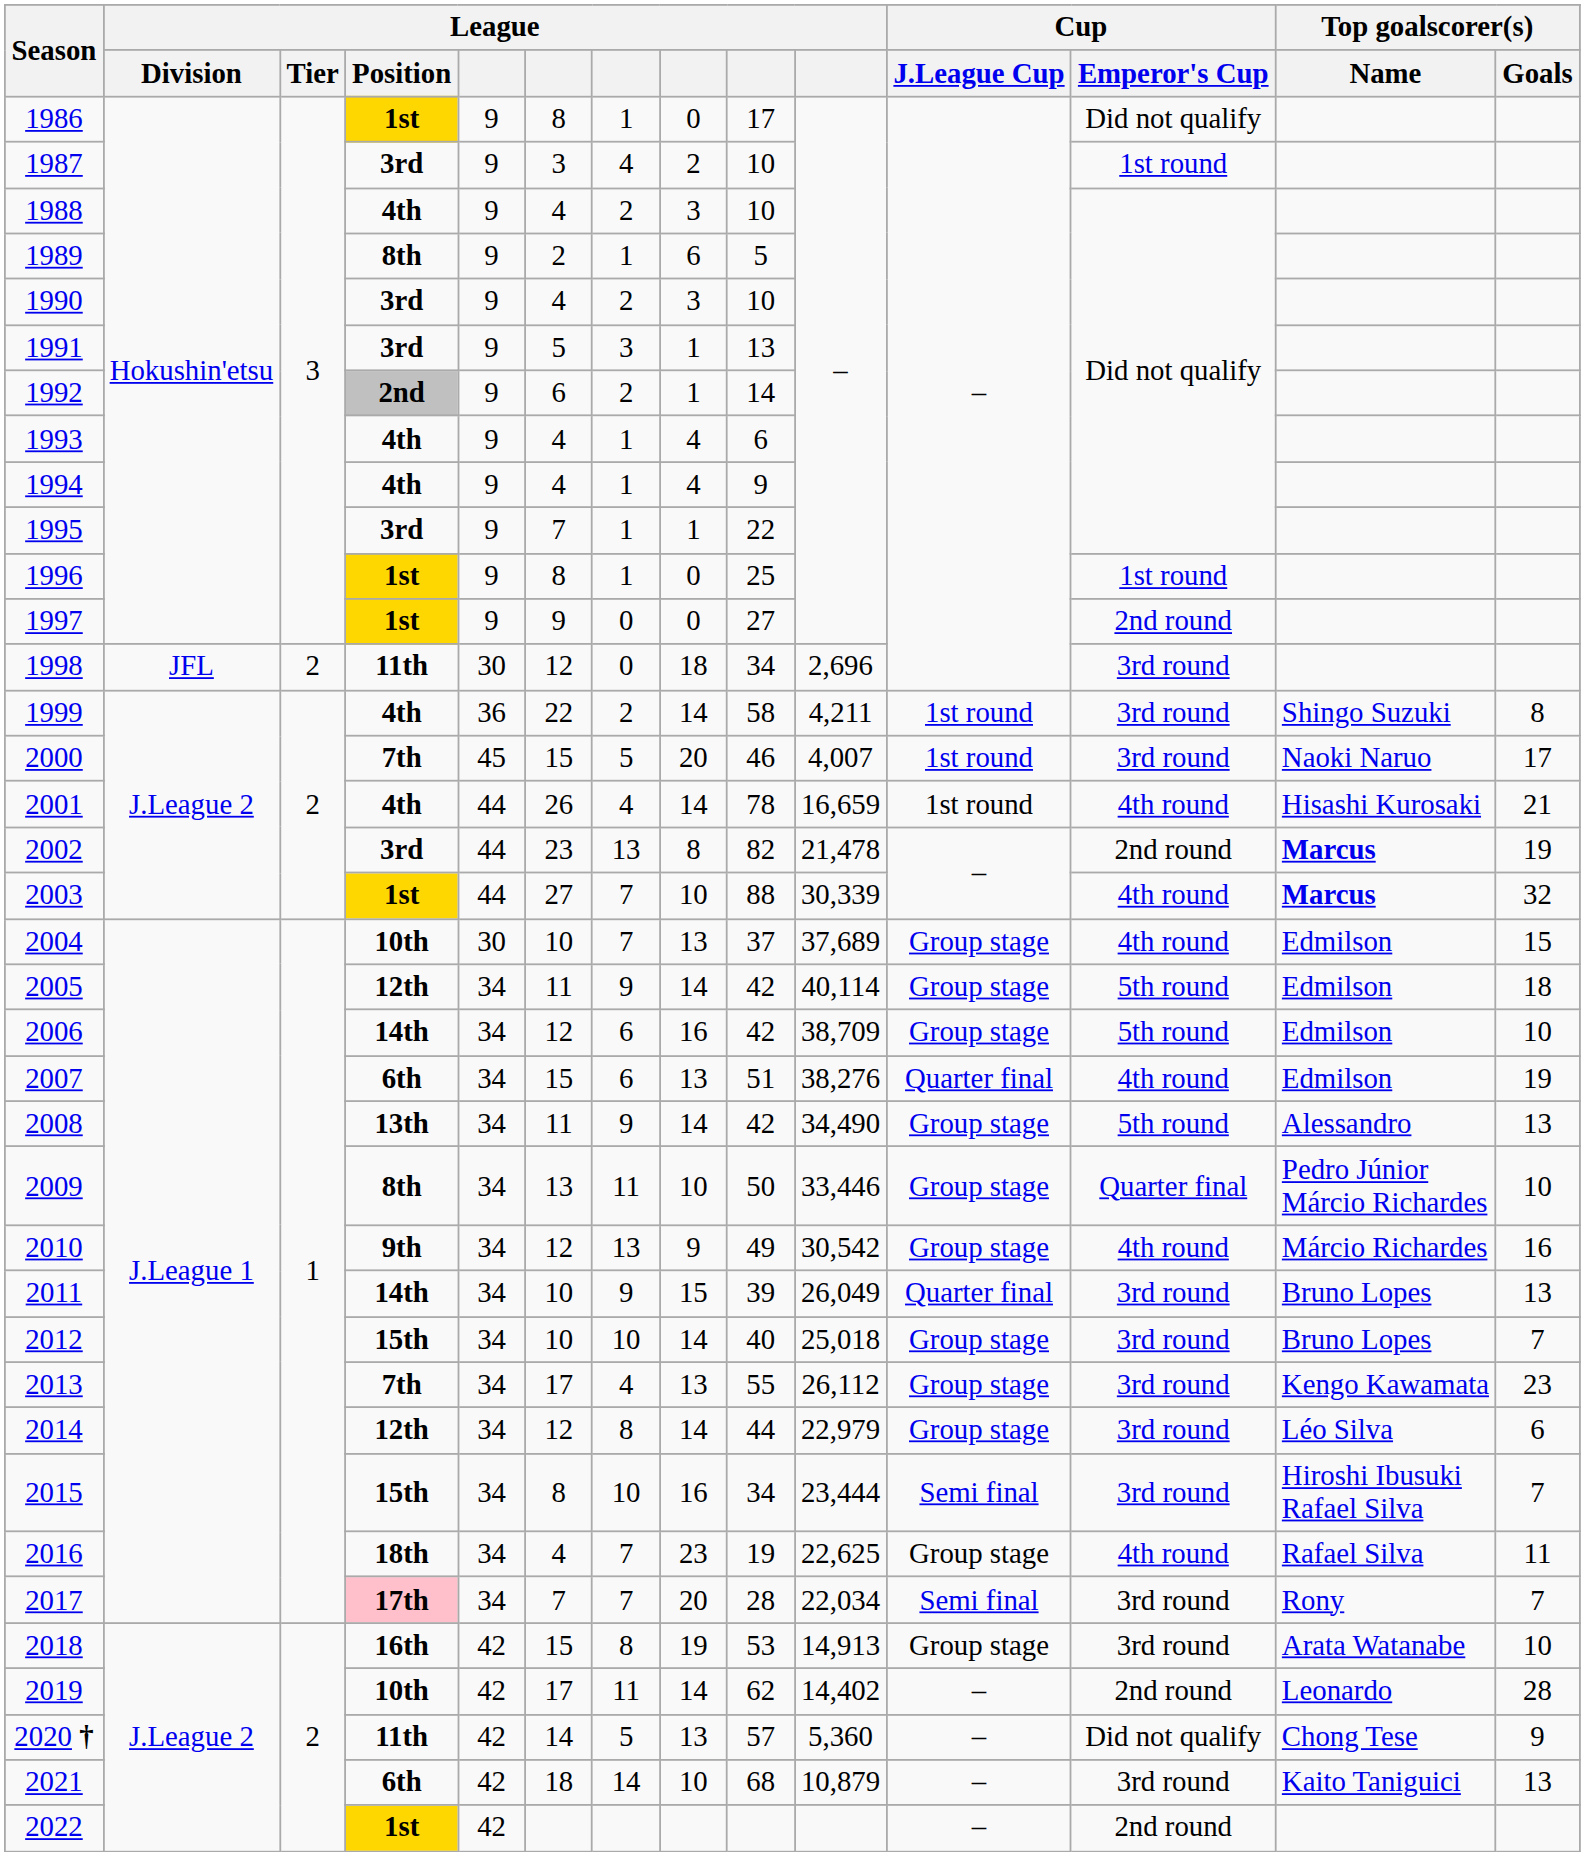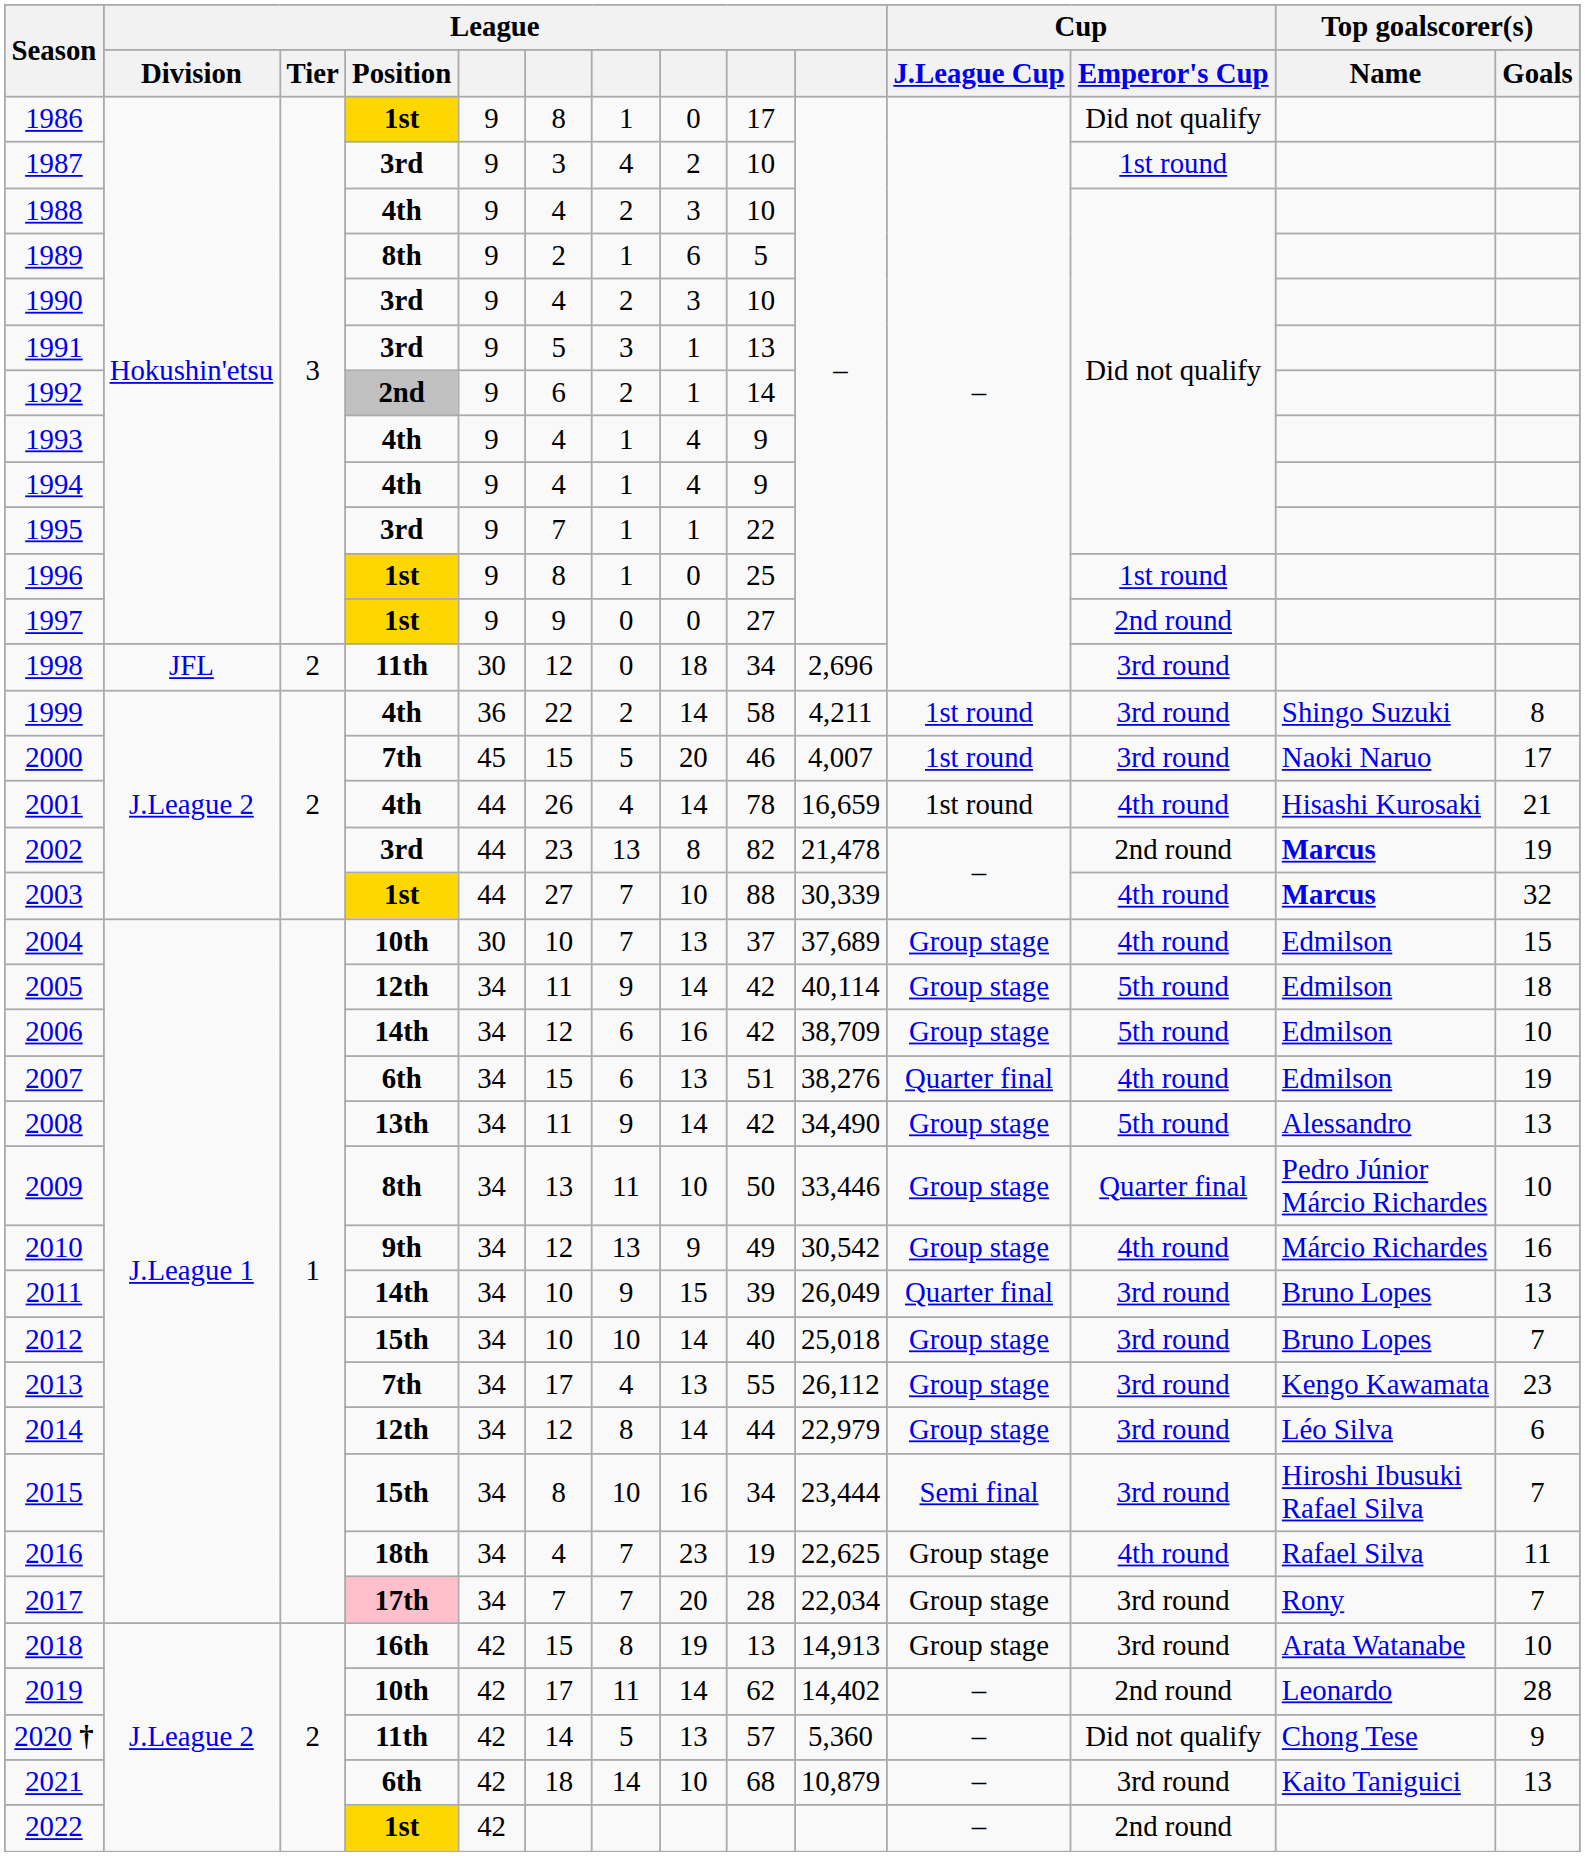1993 | column 9: 6 -> 9
2017 | Cup / J.League Cup: Semi final -> Group stage
2018 | column 9: 53 -> 13
